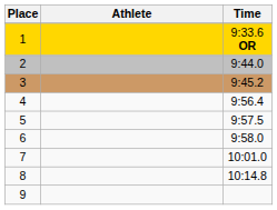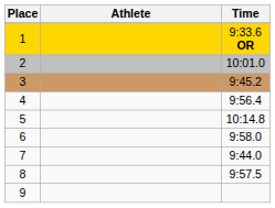2 | Time: 9:44.0 -> 10:01.0
5 | Time: 9:57.5 -> 10:14.8
7 | Time: 10:01.0 -> 9:44.0
8 | Time: 10:14.8 -> 9:57.5
